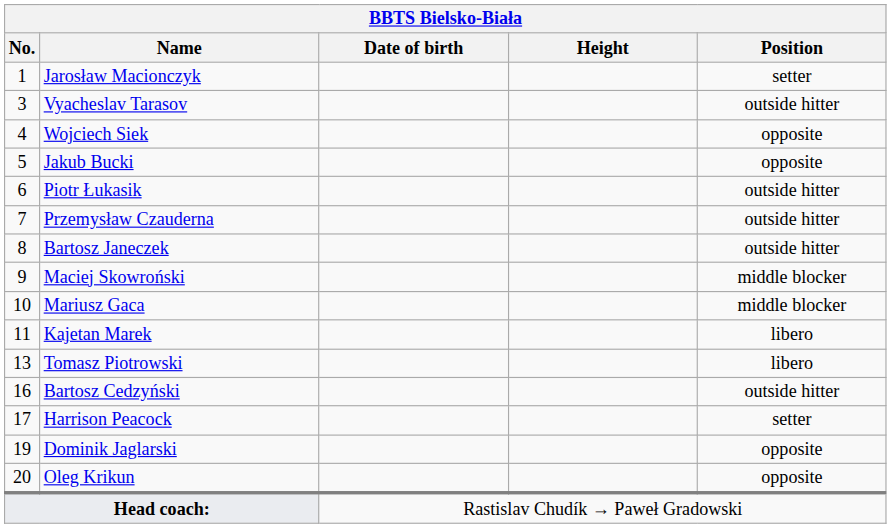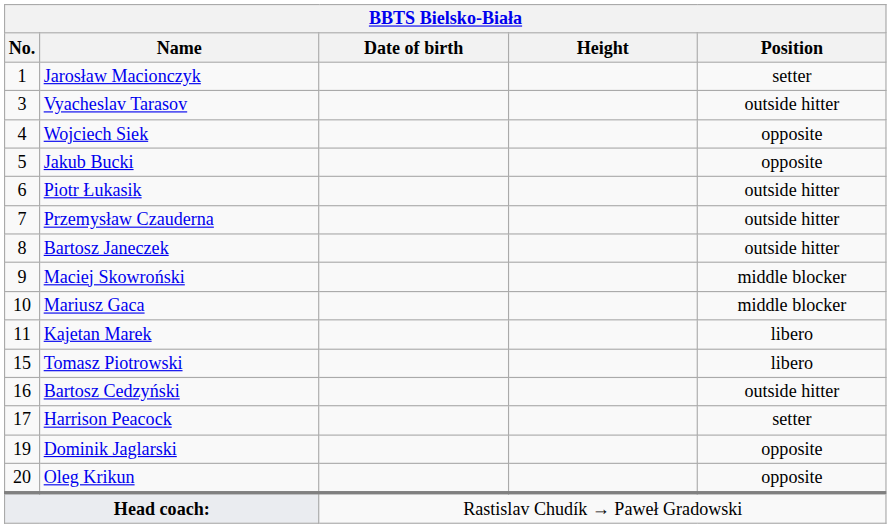Tomasz Piotrowski | No.: 13 -> 15
